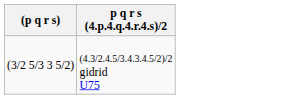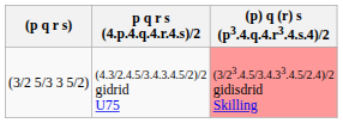+ column: (p) q (r) s (p3.4.q.4.r3.4.s.4)/2 | (3/23.4.5/3.4.33.4.5/2.4)/2 gidisdrid Skilling
